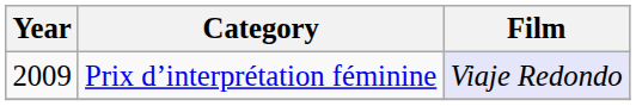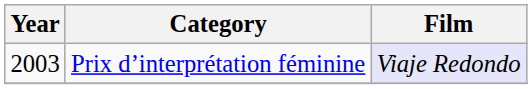Prix d’interprétation féminine | Year: 2009 -> 2003
